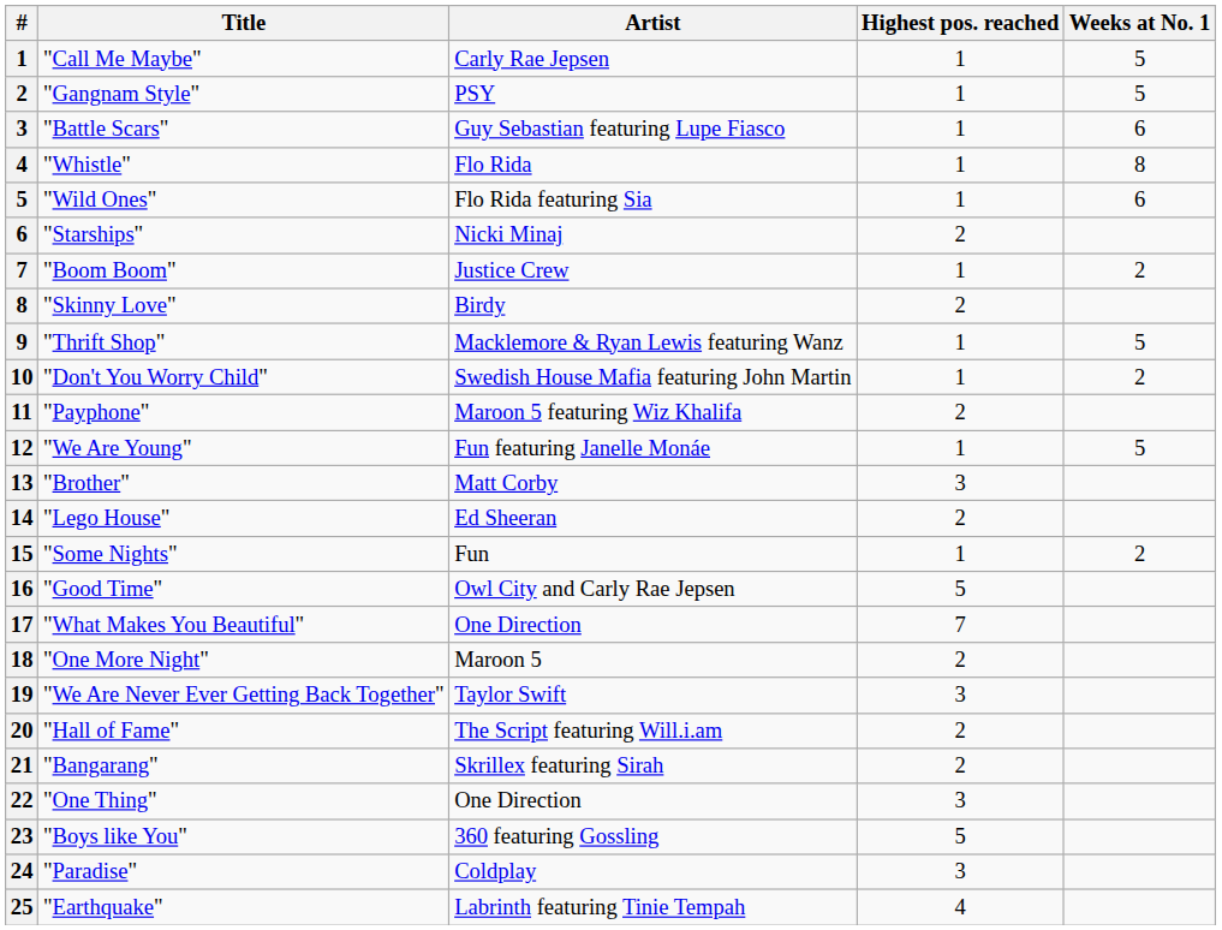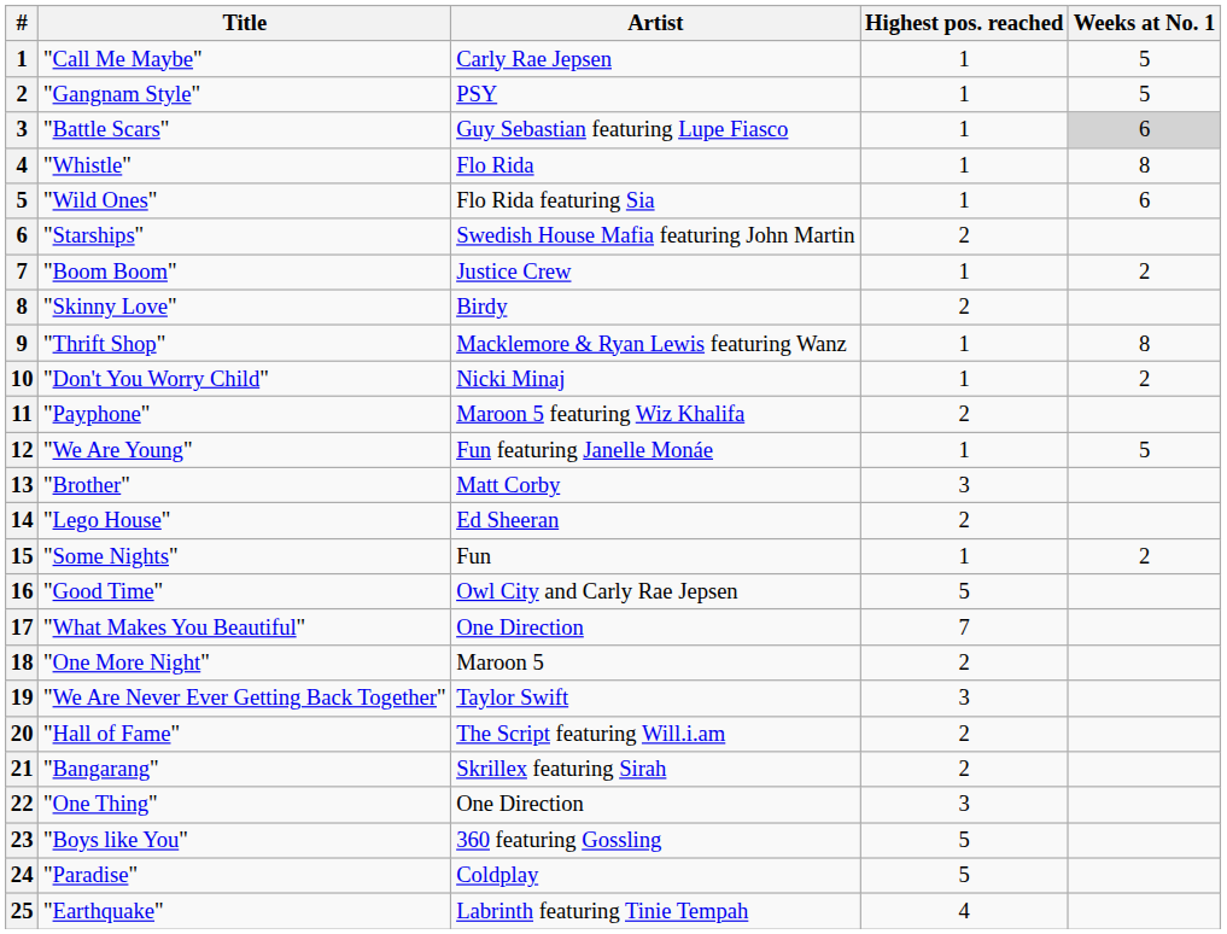"Battle Scars" | Weeks at No. 1: no background -> lightgrey background
"Starships" | Artist: Nicki Minaj -> Swedish House Mafia featuring John Martin
"Thrift Shop" | Weeks at No. 1: 5 -> 8
"Don't You Worry Child" | Artist: Swedish House Mafia featuring John Martin -> Nicki Minaj
"Paradise" | Highest pos. reached: 3 -> 5
